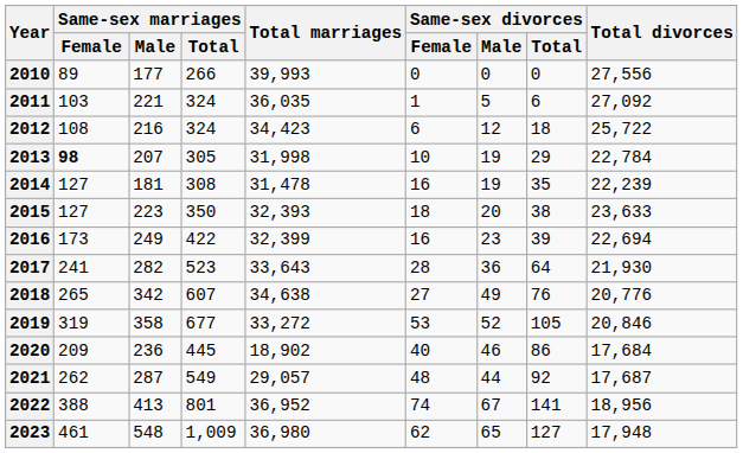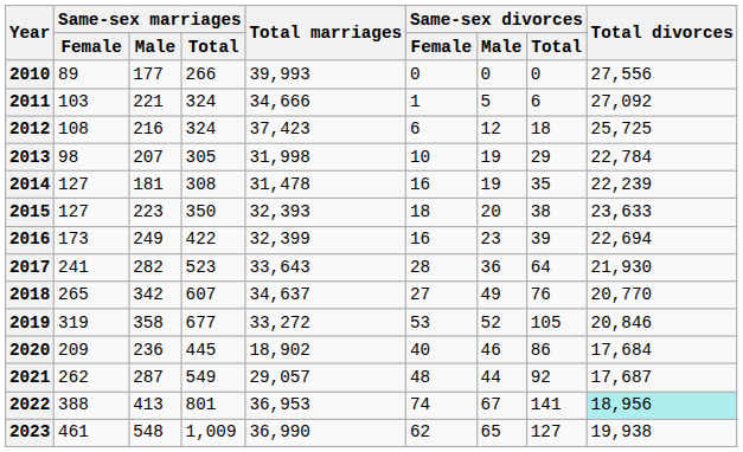2011 | Total marriages: 36,035 -> 34,666
2012 | Total marriages: 34,423 -> 37,423
2012 | Total divorces: 25,722 -> 25,725
2013 | Same-sex marriages / Female: bold -> normal
2018 | Total marriages: 34,638 -> 34,637
2018 | Total divorces: 20,776 -> 20,770
2022 | Total marriages: 36,952 -> 36,953
2022 | Total divorces: no background -> paleturquoise background
2023 | Total marriages: 36,980 -> 36,990
2023 | Total divorces: 17,948 -> 19,938
